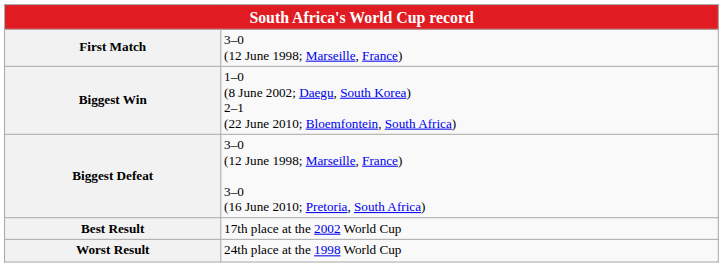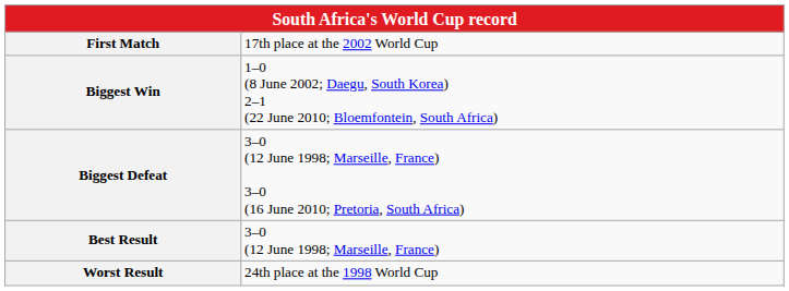First Match | column 2: 3–0 (12 June 1998; Marseille, France) -> 17th place at the 2002 World Cup
Best Result | column 2: 17th place at the 2002 World Cup -> 3–0 (12 June 1998; Marseille, France)
